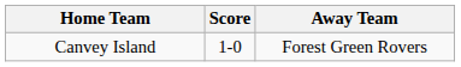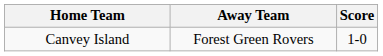columns swapped: Score <-> Away Team
